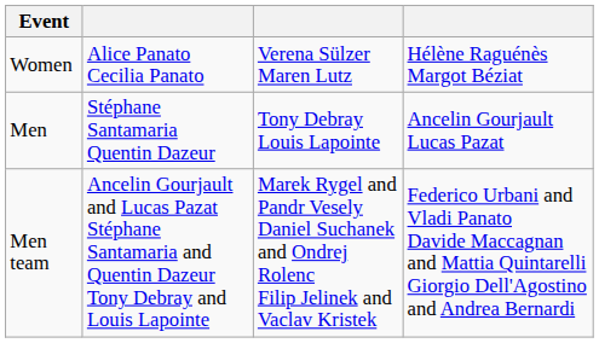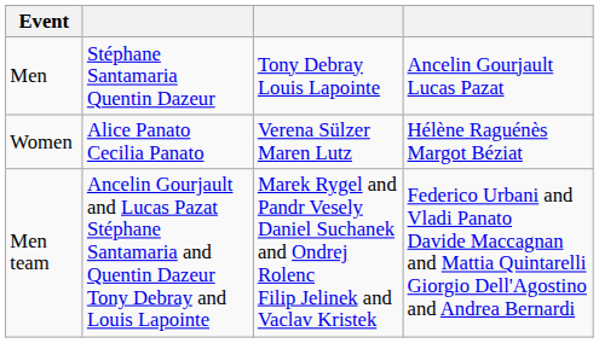rows swapped: Women <-> Men
